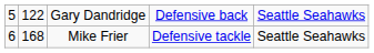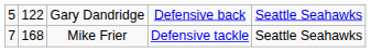Mike Frier | column 1: 6 -> 7
